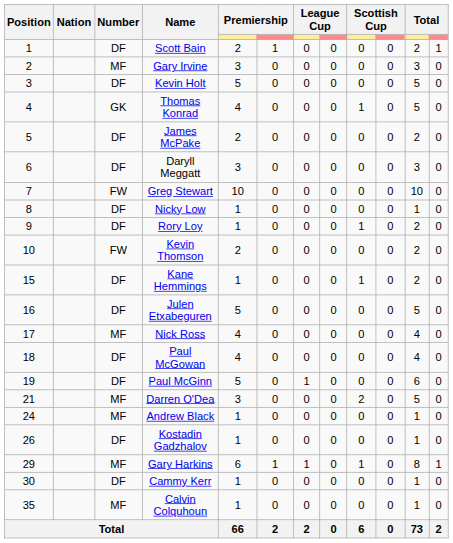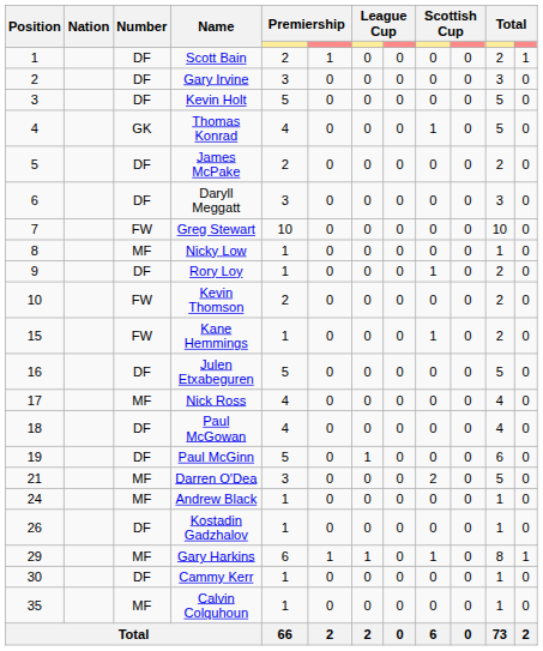Gary Irvine | Number: MF -> DF
Nicky Low | Number: DF -> MF
Kane Hemmings | Number: DF -> FW
